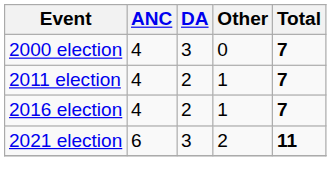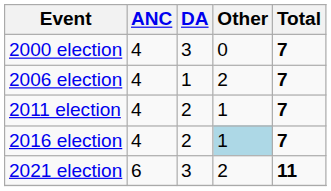+ row: 2006 election | 4 | 1 | 2 | 7
2016 election | Other: no background -> lightblue background
